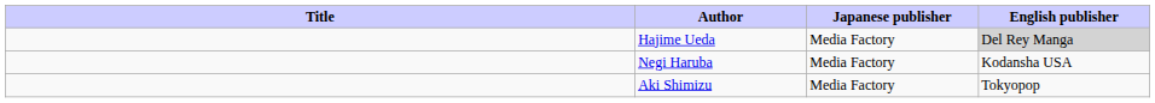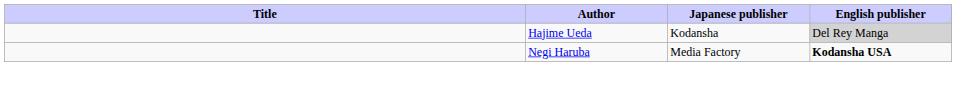Hajime Ueda | Japanese publisher: Media Factory -> Kodansha
Negi Haruba | English publisher: normal -> bold
- row: Aki Shimizu | Media Factory | Tokyopop
